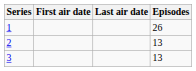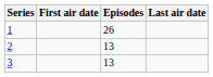columns swapped: Last air date <-> Episodes
